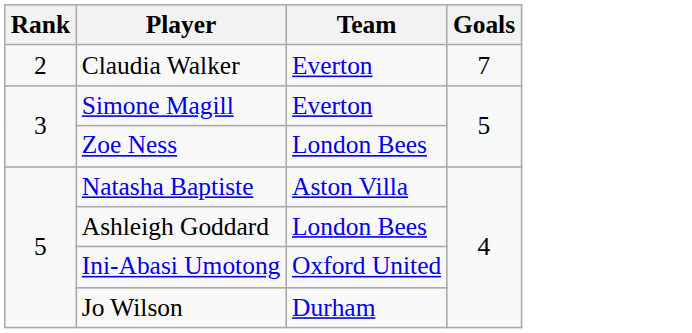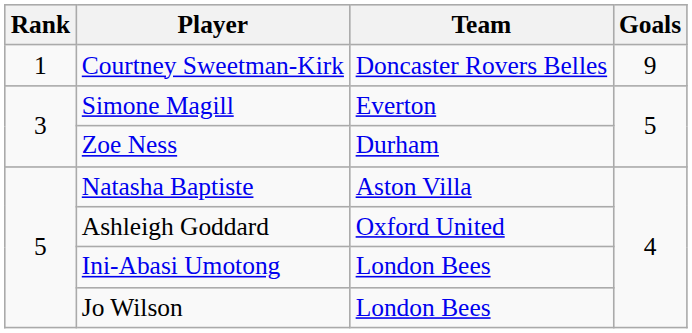+ row: 1 | Courtney Sweetman-Kirk | Doncaster Rovers Belles | 9
- row: 2 | Claudia Walker | Everton | 7
Zoe Ness | Team: London Bees -> Durham
Ashleigh Goddard | Team: London Bees -> Oxford United
Ini-Abasi Umotong | Team: Oxford United -> London Bees
Jo Wilson | Team: Durham -> London Bees
